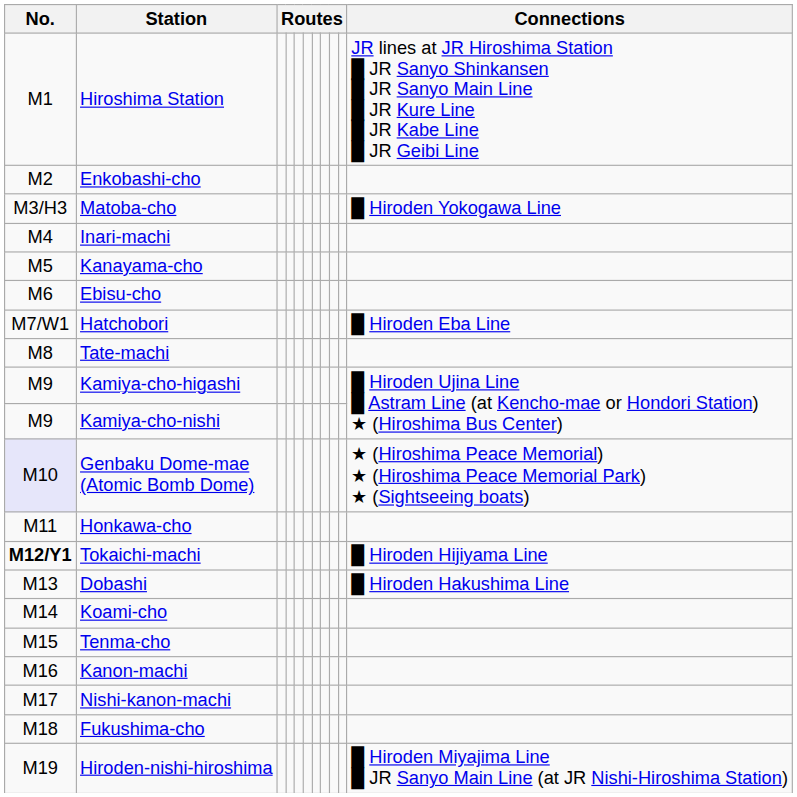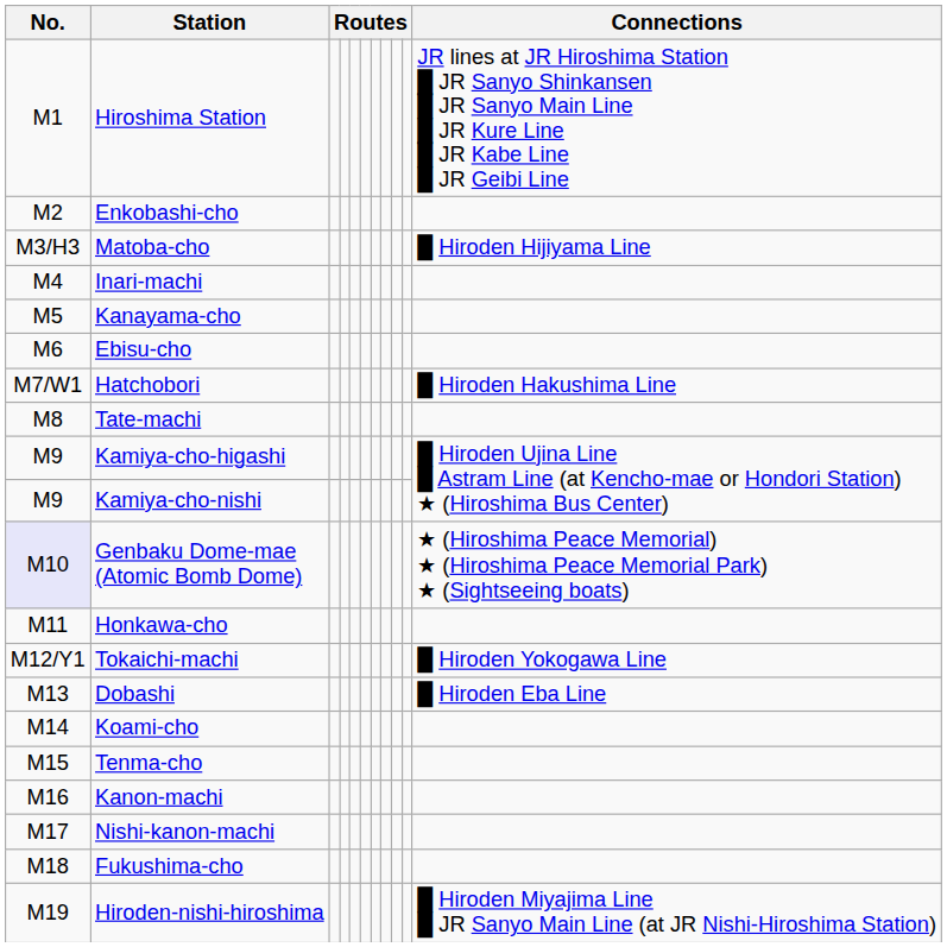Matoba-cho | Connections: █ Hiroden Yokogawa Line -> █ Hiroden Hijiyama Line
Hatchobori | Connections: █ Hiroden Eba Line -> █ Hiroden Hakushima Line
Tokaichi-machi | No.: bold -> normal
Tokaichi-machi | Connections: █ Hiroden Hijiyama Line -> █ Hiroden Yokogawa Line
Dobashi | Connections: █ Hiroden Hakushima Line -> █ Hiroden Eba Line
